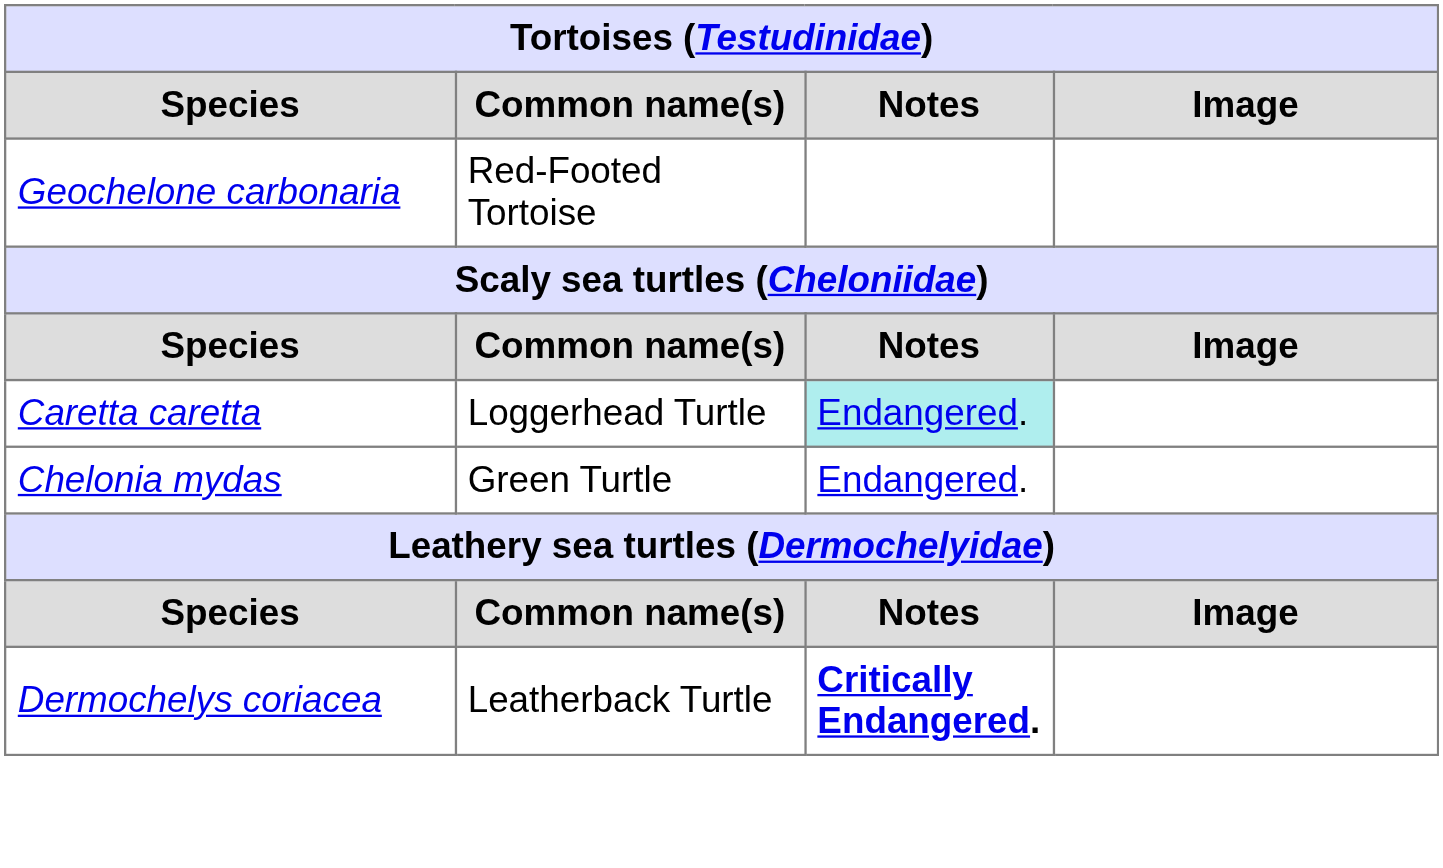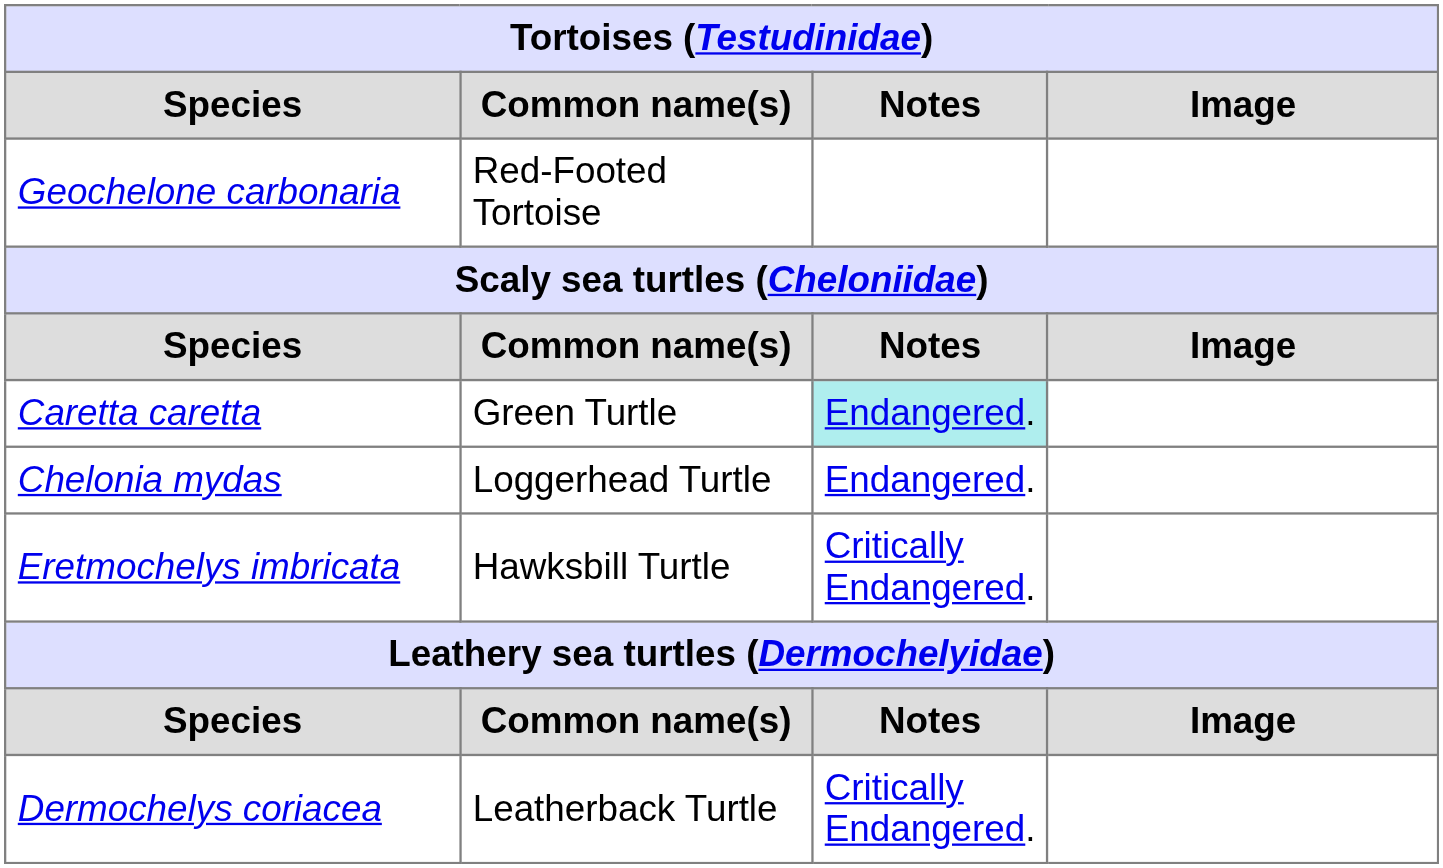Caretta caretta | Common name(s): Loggerhead Turtle -> Green Turtle
Chelonia mydas | Common name(s): Green Turtle -> Loggerhead Turtle
+ row: Eretmochelys imbricata | Hawksbill Turtle | Critically Endangered.
Dermochelys coriacea | Notes: bold -> normal
